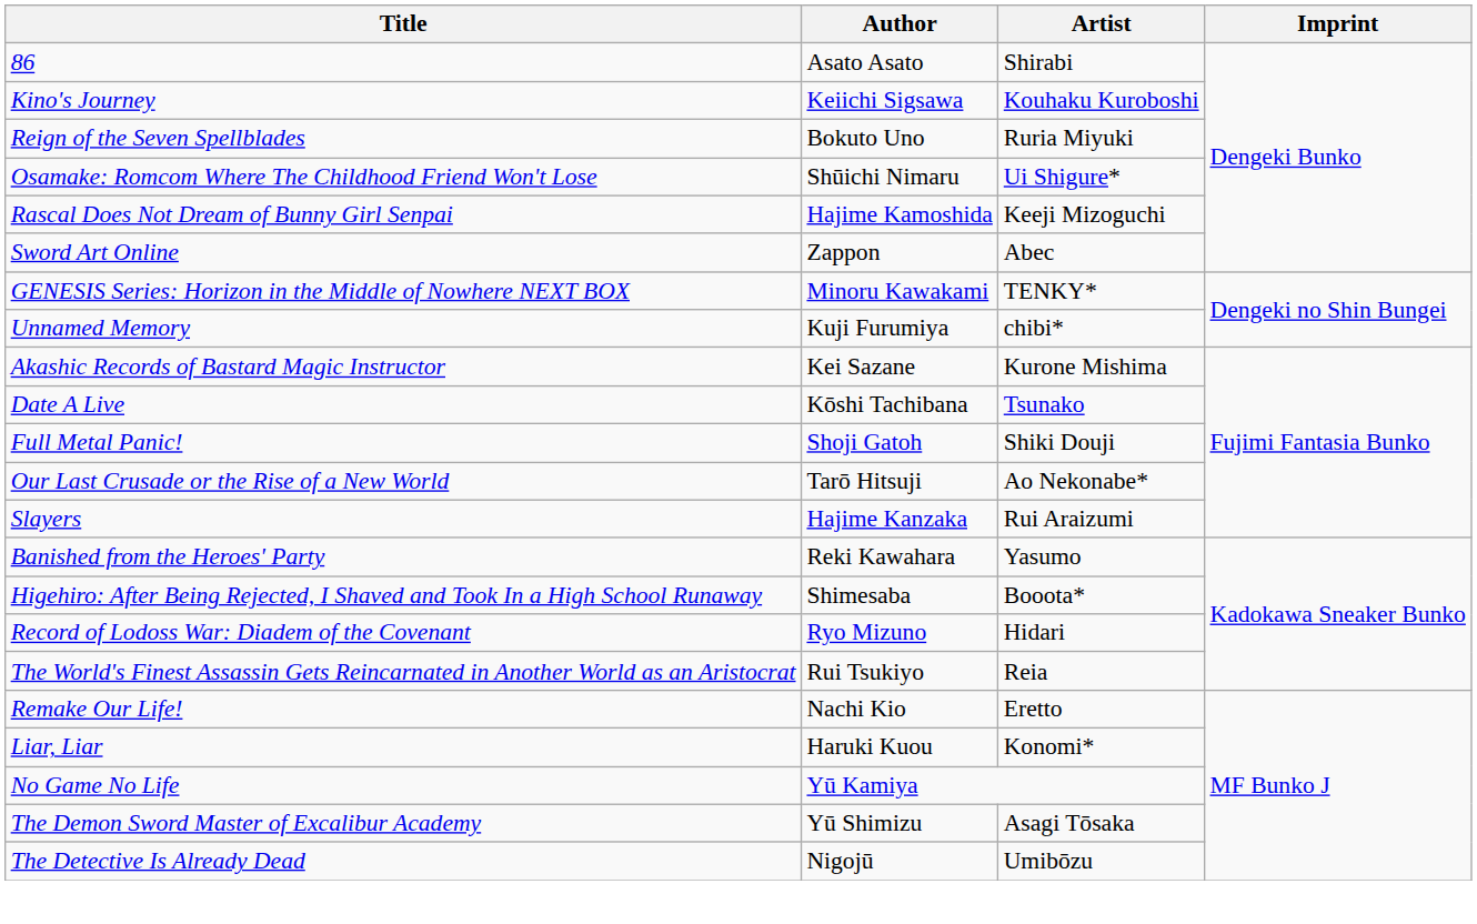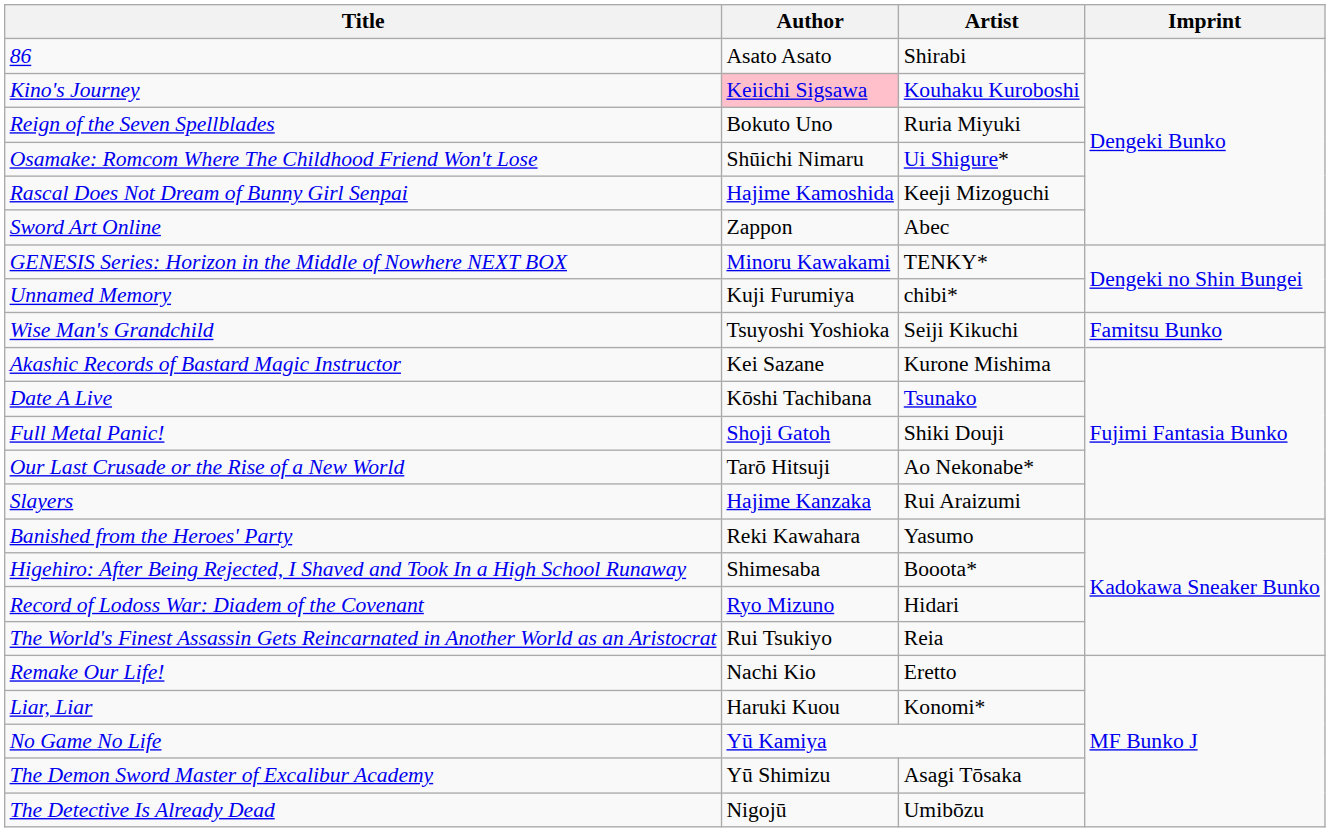Kino's Journey | Author: no background -> pink background
+ row: Wise Man's Grandchild | Tsuyoshi Yoshioka | Seiji Kikuchi | Famitsu Bunko
